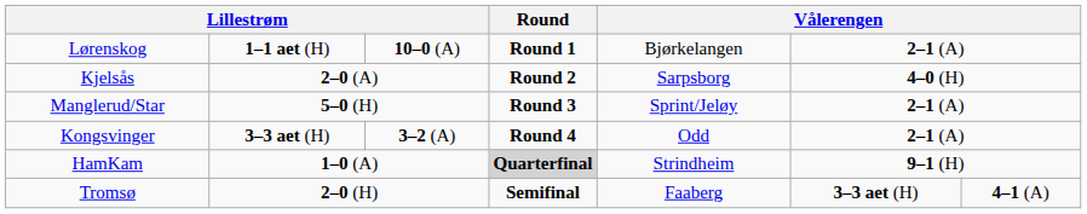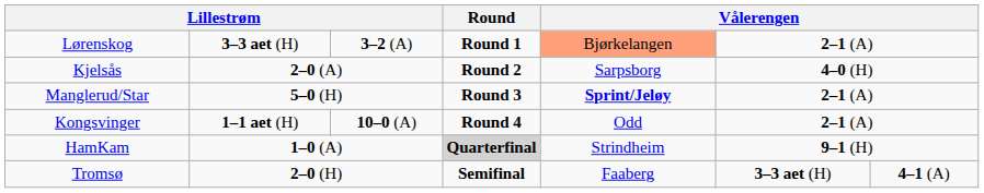Lørenskog | column 2: 1–1 aet (H) -> 3–3 aet (H)
Lørenskog | column 3: 10–0 (A) -> 3–2 (A)
Lørenskog | column 5: no background -> lightsalmon background
Manglerud/Star | column 5: normal -> bold
Kongsvinger | column 2: 3–3 aet (H) -> 1–1 aet (H)
Kongsvinger | column 3: 3–2 (A) -> 10–0 (A)
